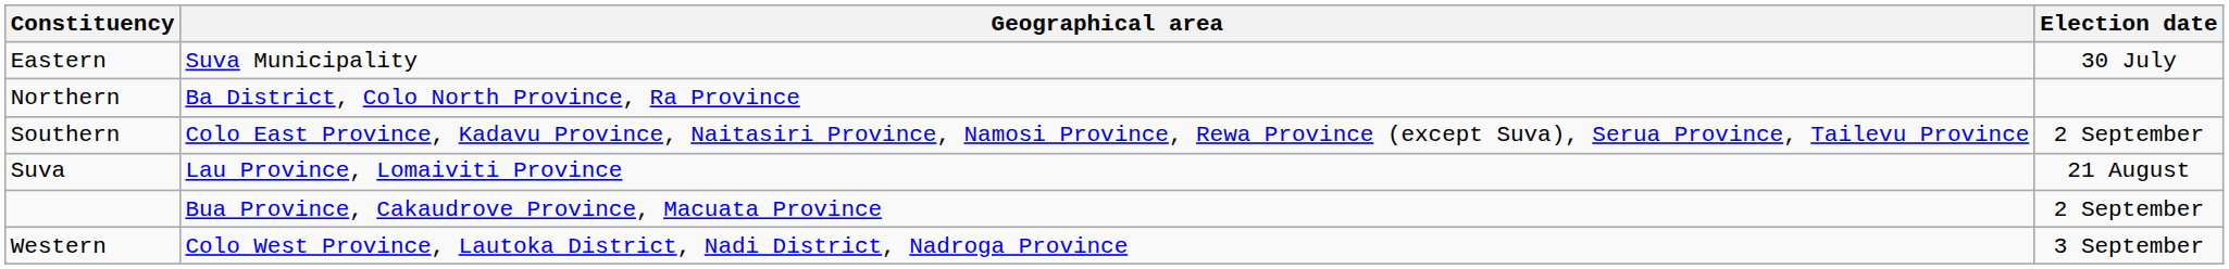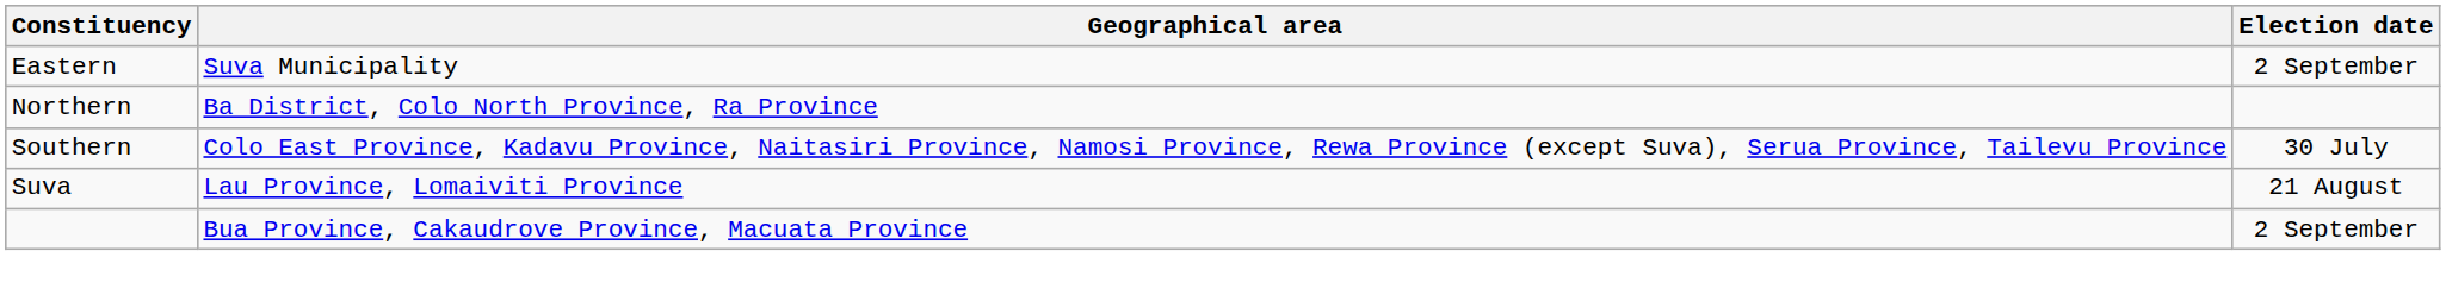Eastern | Election date: 30 July -> 2 September
Southern | Election date: 2 September -> 30 July
- row: Western | Colo West Province, Lautoka District, Nadi District, Nadroga Province | 3 September
